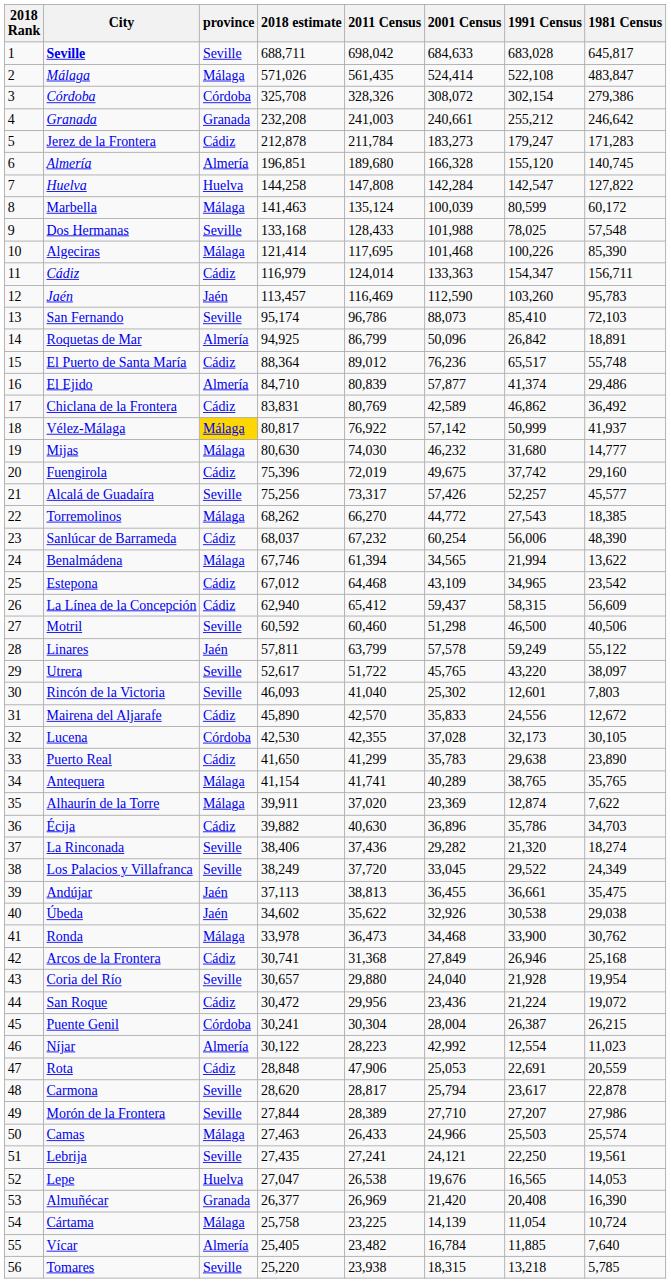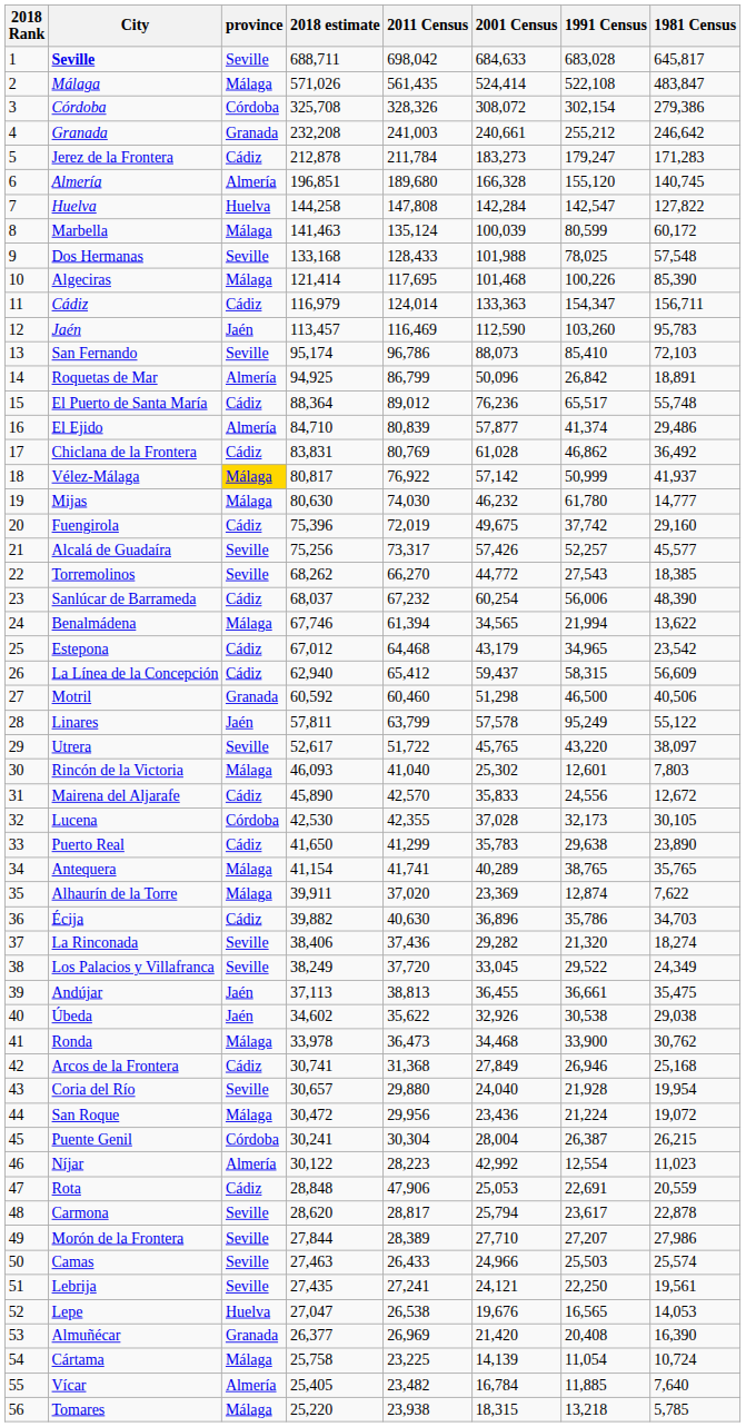Chiclana de la Frontera | 2001 Census: 42,589 -> 61,028
Mijas | 1991 Census: 31,680 -> 61,780
Torremolinos | province: Málaga -> Seville
Estepona | 2001 Census: 43,109 -> 43,179
Motril | province: Seville -> Granada
Linares | 1991 Census: 59,249 -> 95,249
Rincón de la Victoria | province: Seville -> Málaga
San Roque | province: Cádiz -> Málaga
Camas | province: Málaga -> Seville
Tomares | province: Seville -> Málaga
